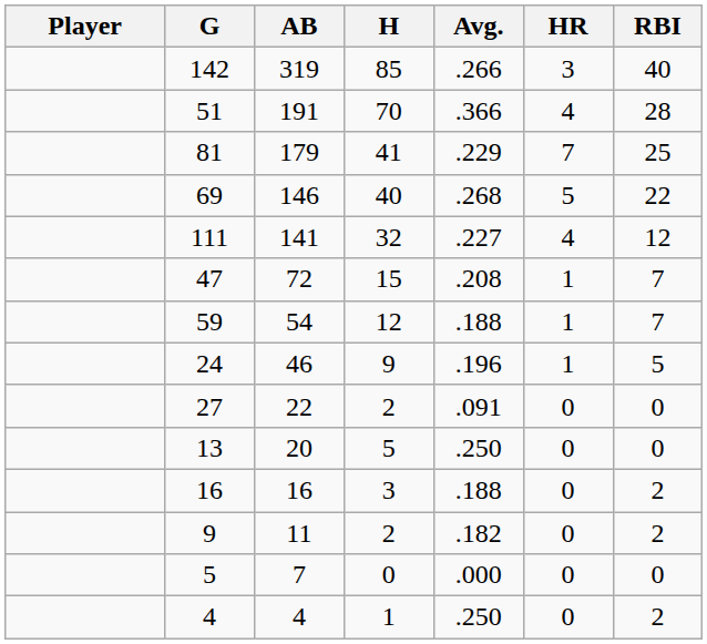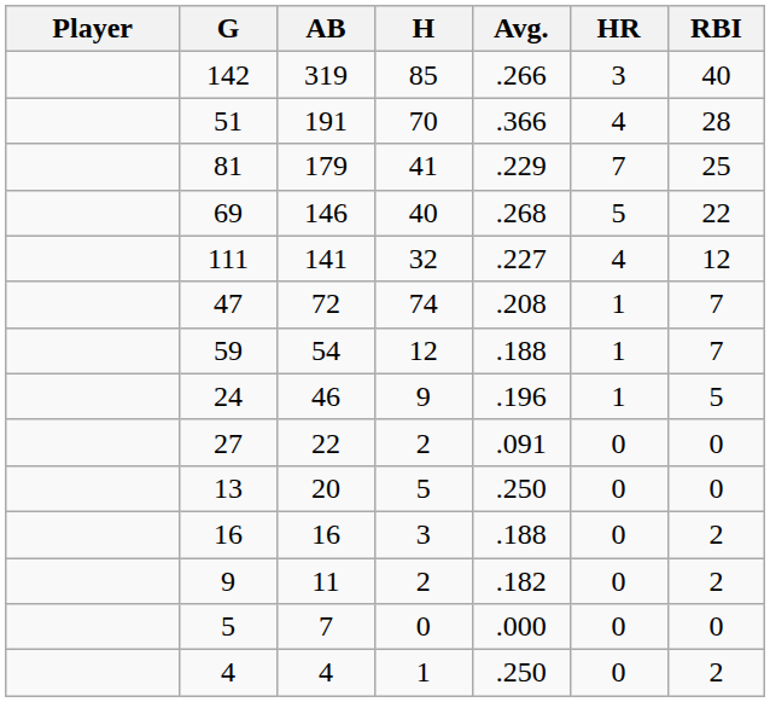47 | H: 15 -> 74
